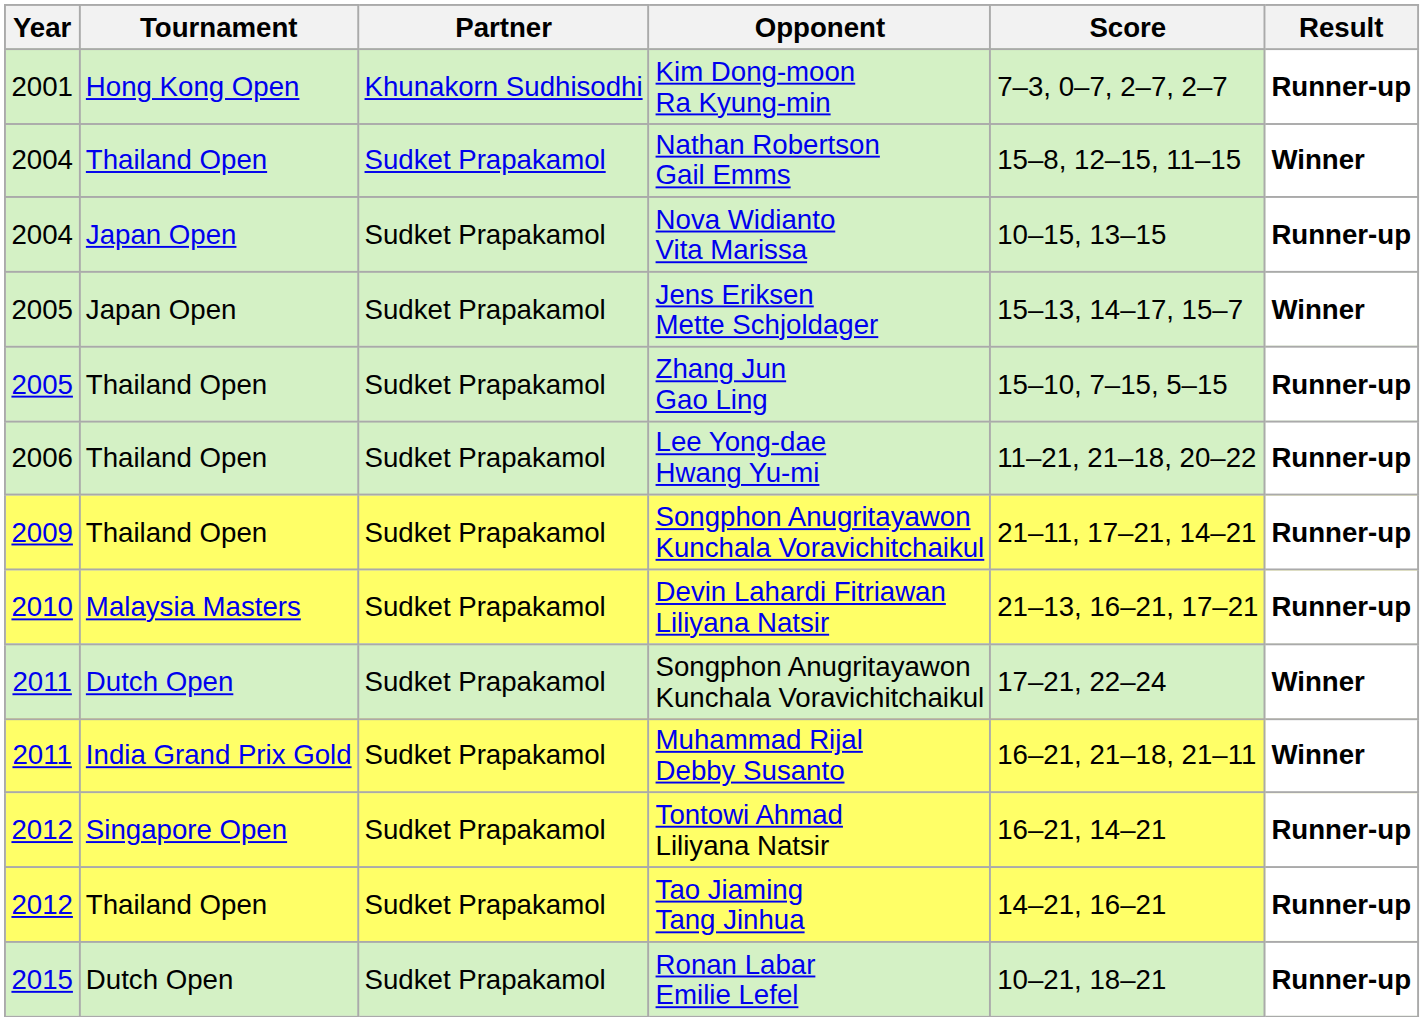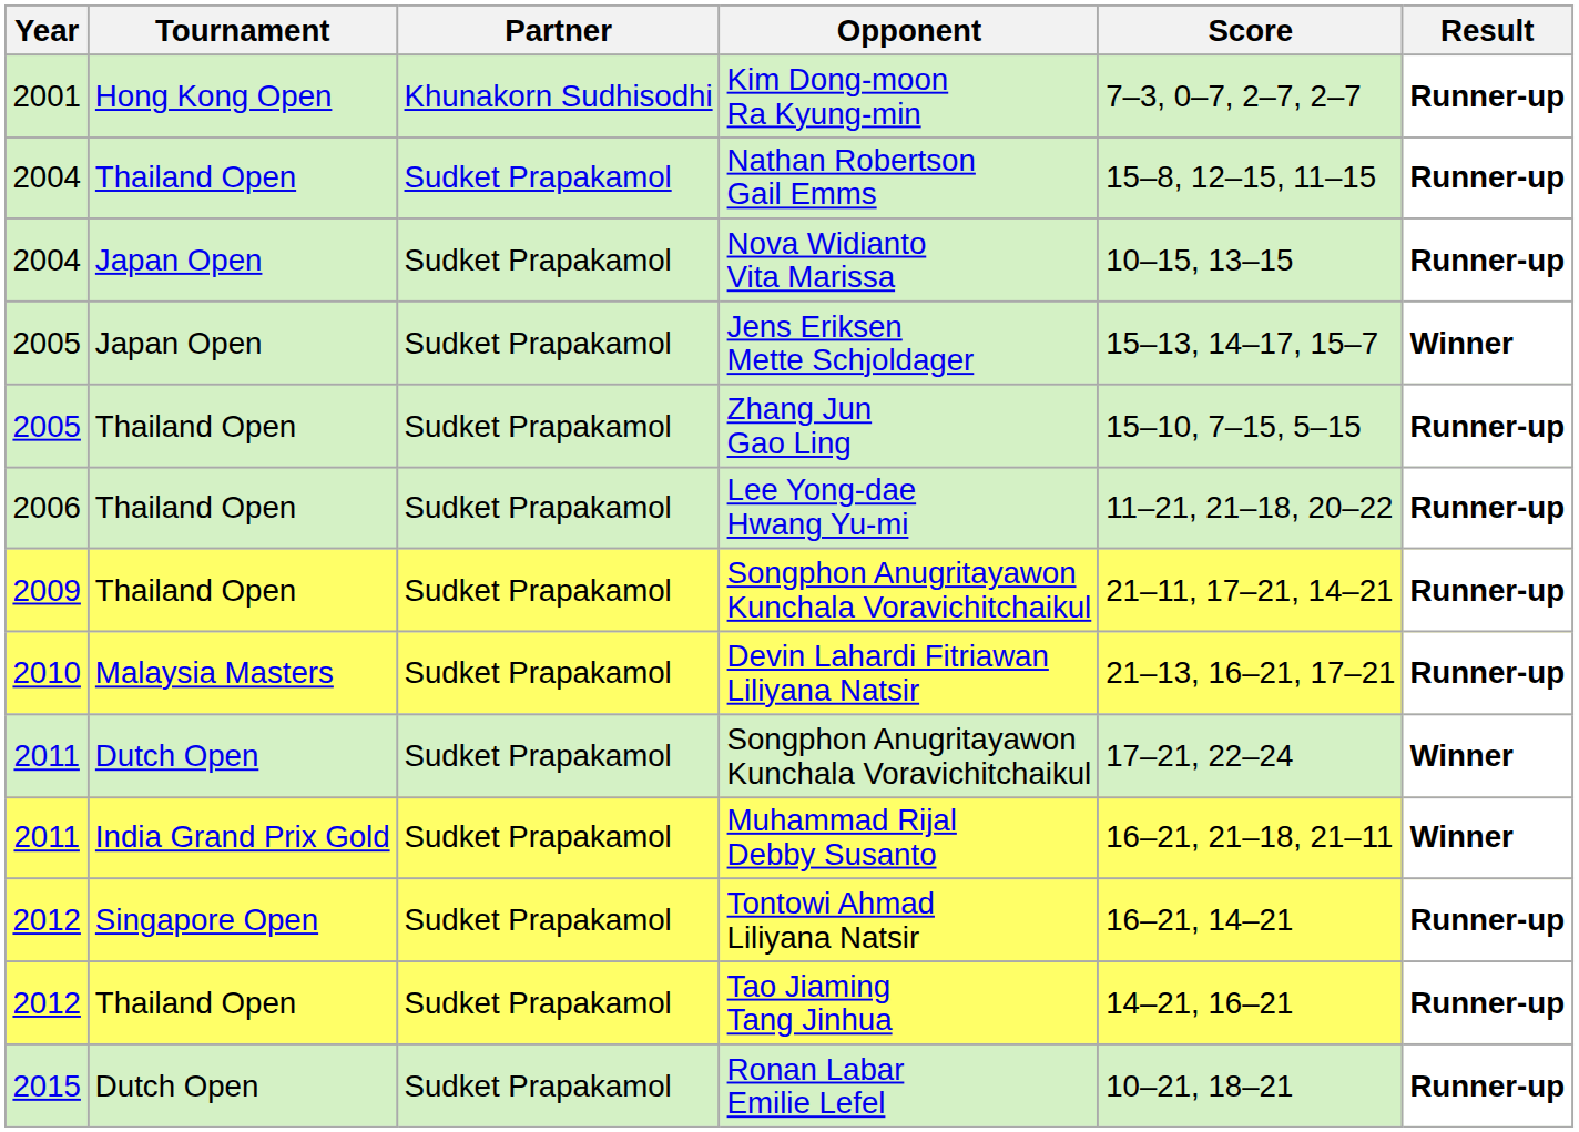Nathan Robertson Gail Emms | Result: Winner -> Runner-up
